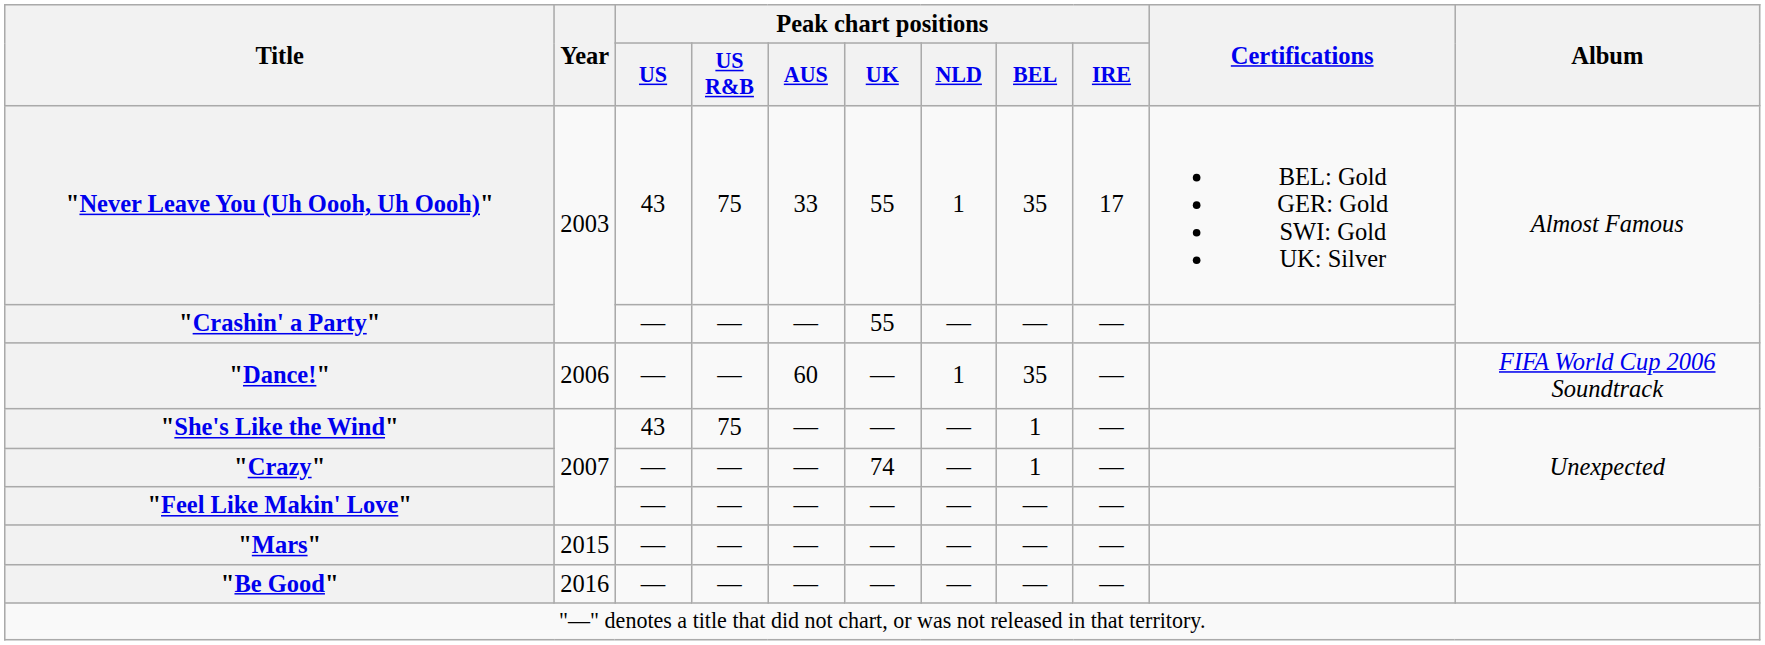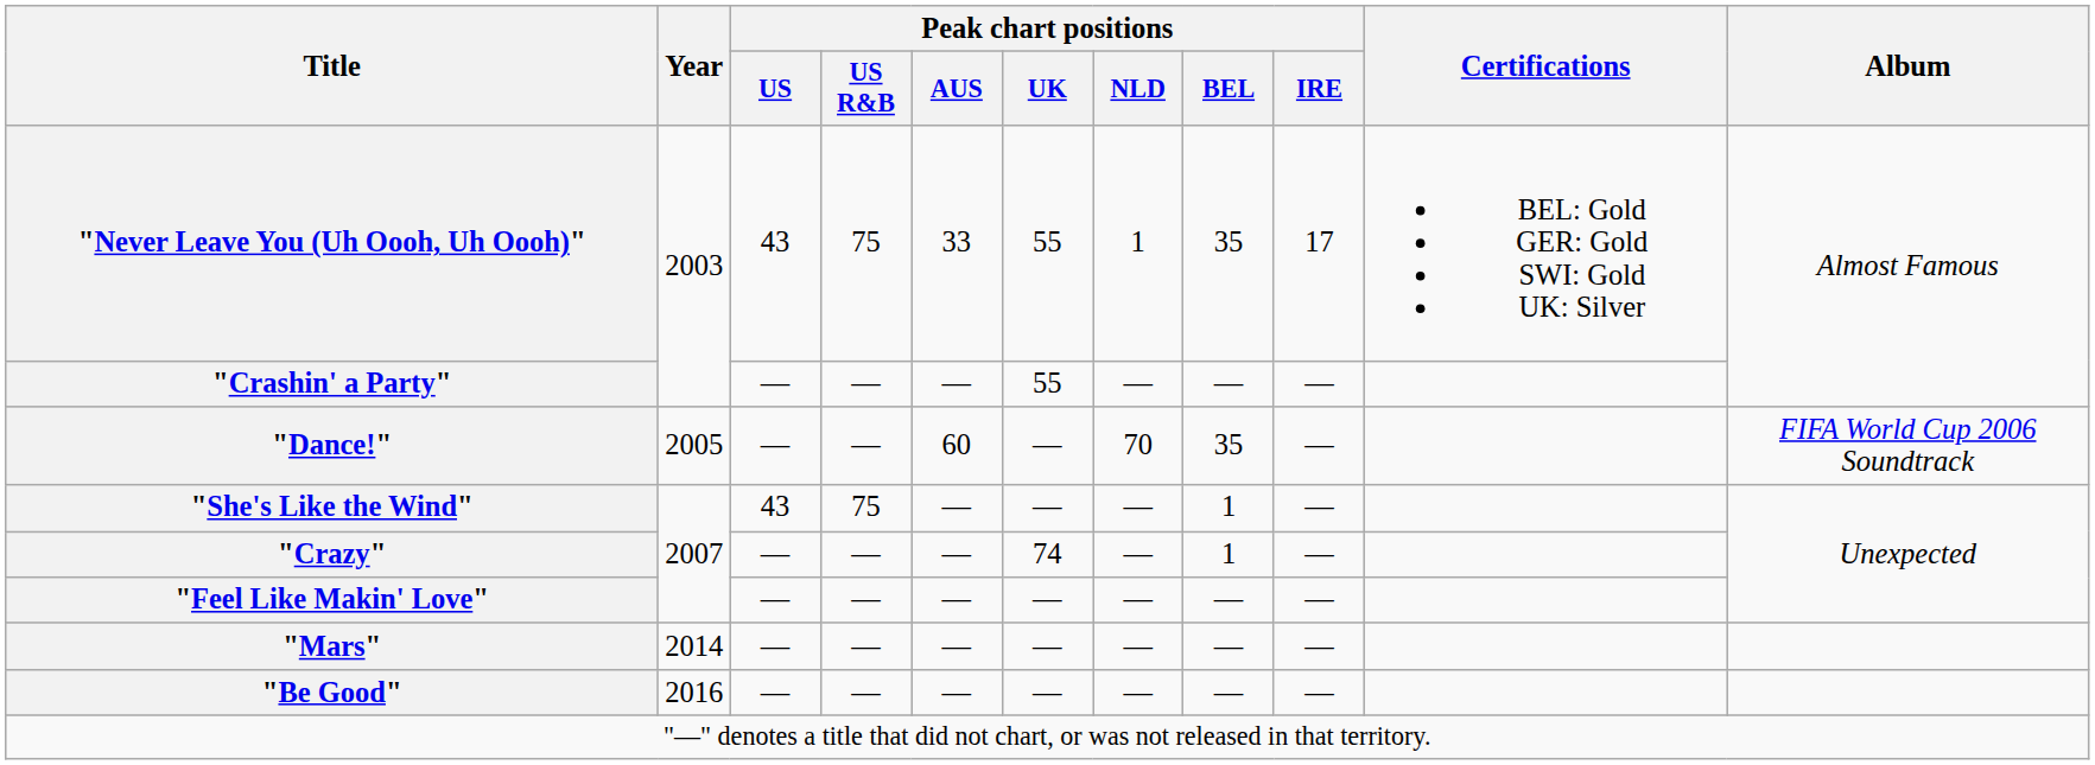"Dance!" | Year: 2006 -> 2005
"Dance!" | Peak chart positions / NLD: 1 -> 70
"Mars" | Year: 2015 -> 2014
